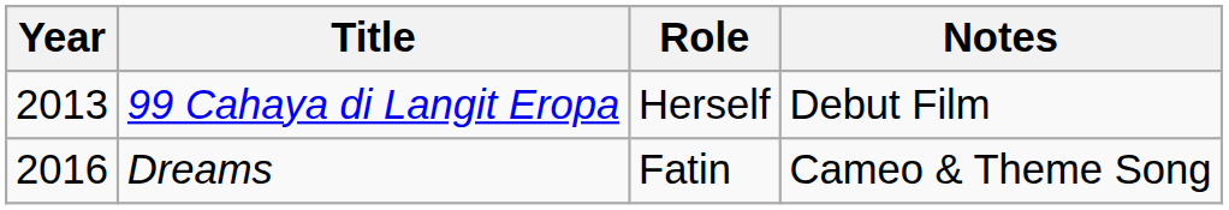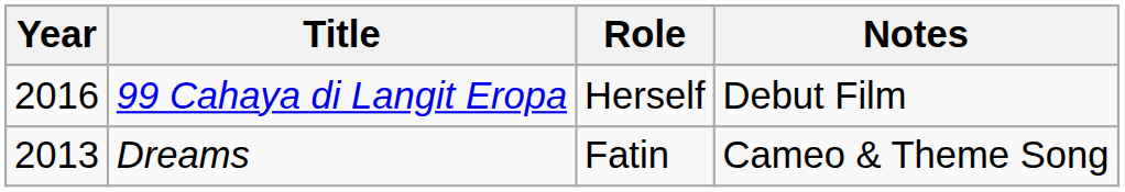99 Cahaya di Langit Eropa | Year: 2013 -> 2016
Dreams | Year: 2016 -> 2013
